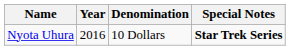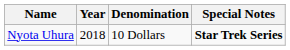Nyota Uhura | Year: 2016 -> 2018
